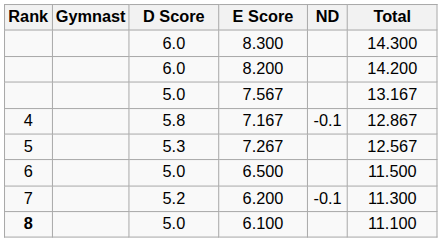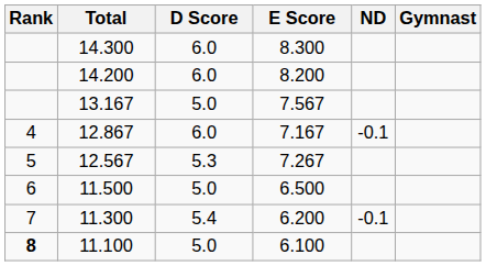columns swapped: Gymnast <-> Total
7.167 | D Score: 5.8 -> 6.0
6.200 | D Score: 5.2 -> 5.4
